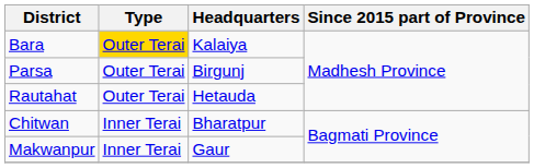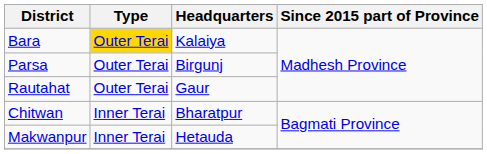Rautahat | Headquarters: Hetauda -> Gaur
Makwanpur | Headquarters: Gaur -> Hetauda
